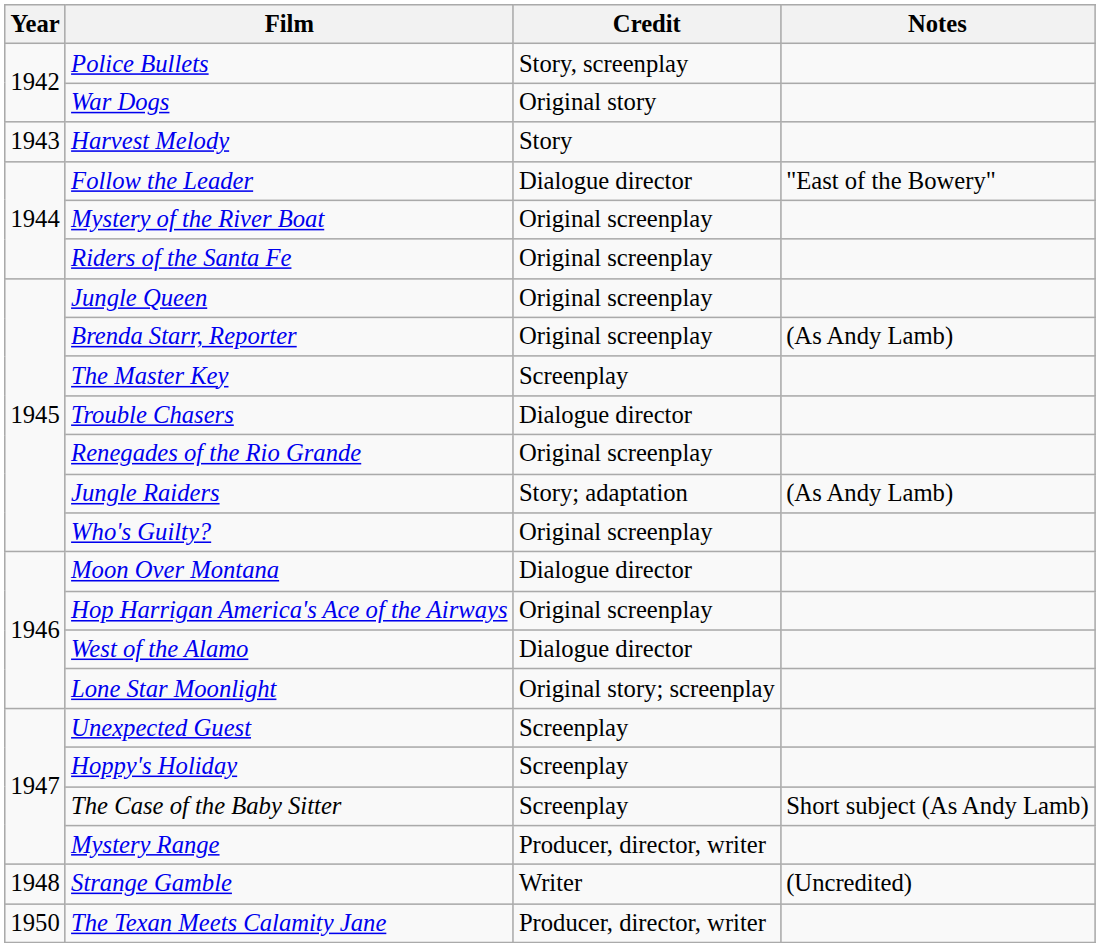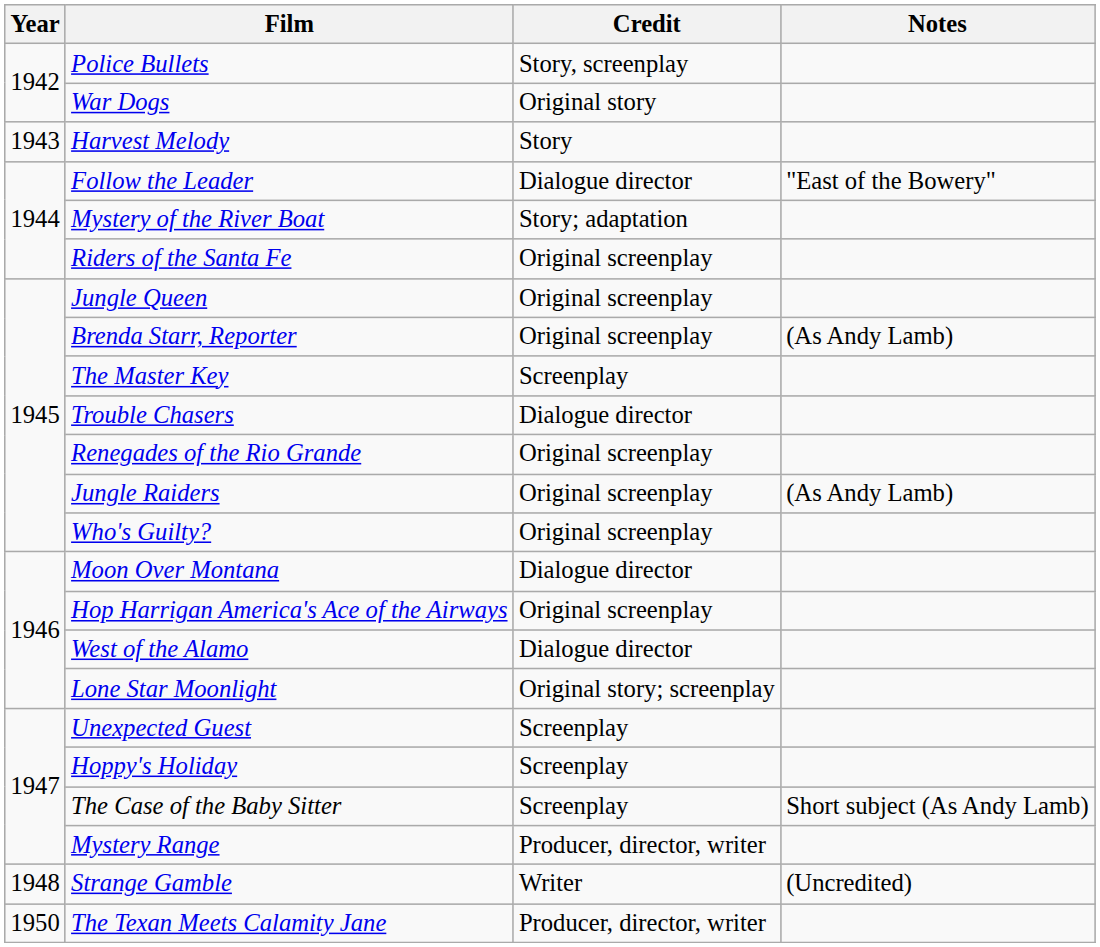Mystery of the River Boat | Credit: Original screenplay -> Story; adaptation
Jungle Raiders | Credit: Story; adaptation -> Original screenplay
